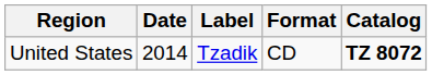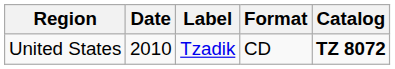United States | Date: 2014 -> 2010
